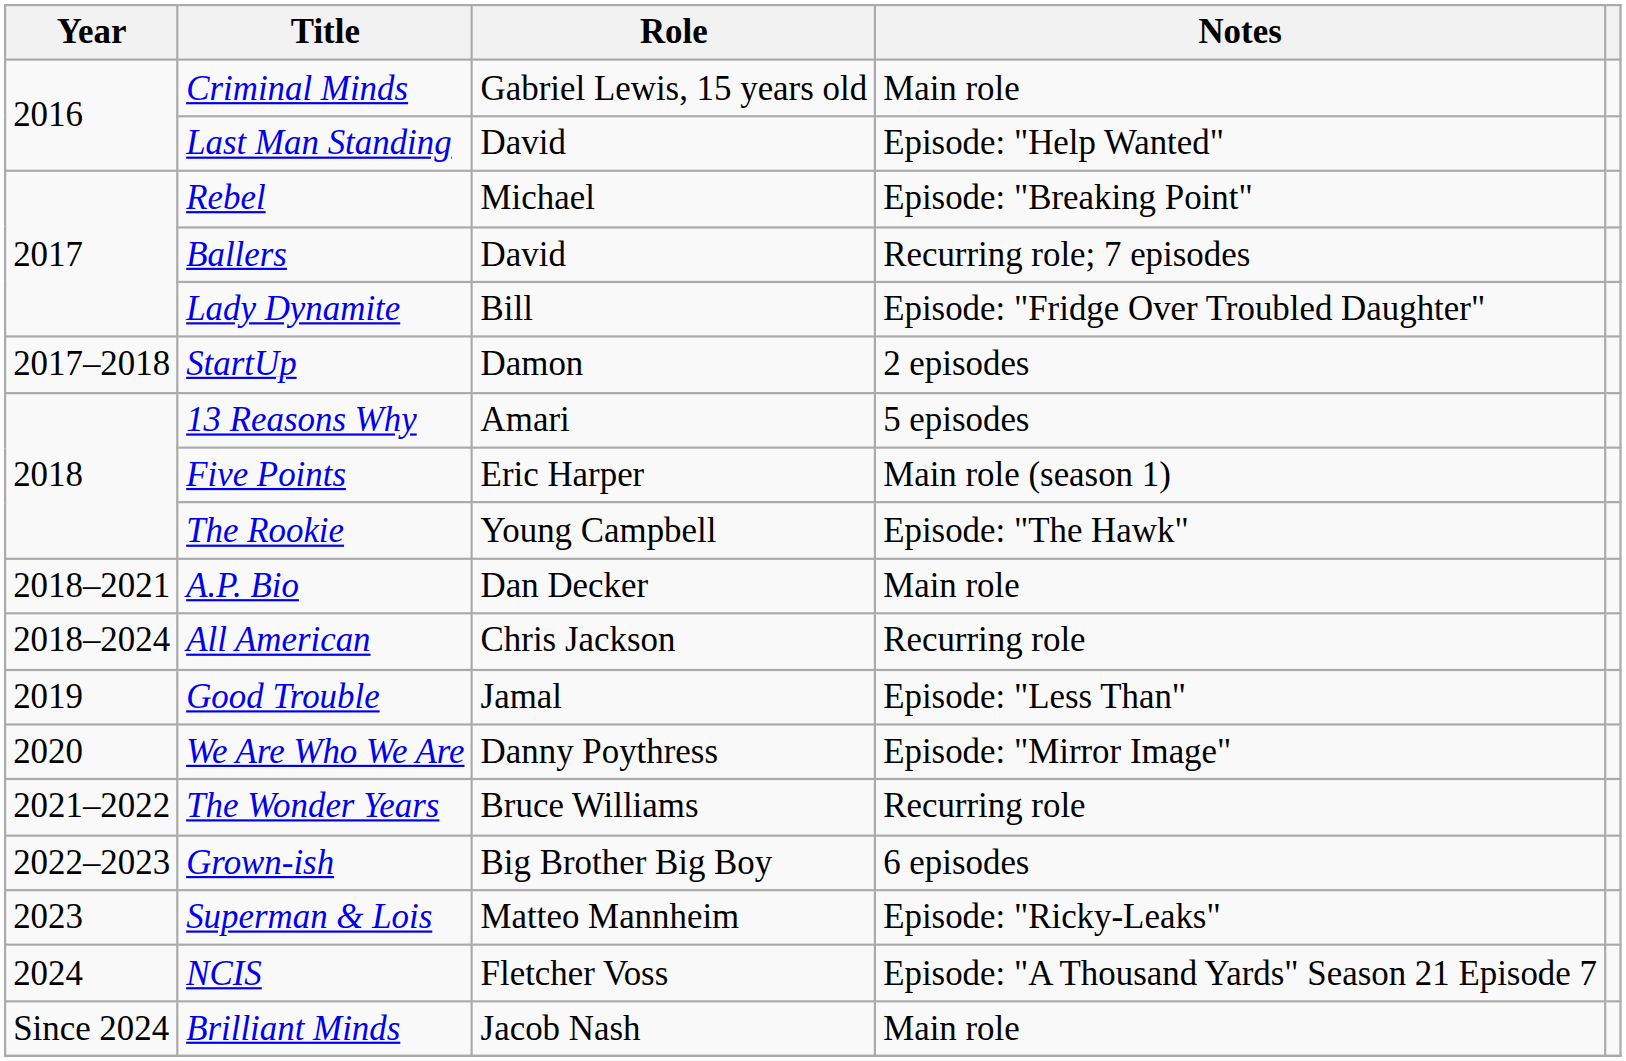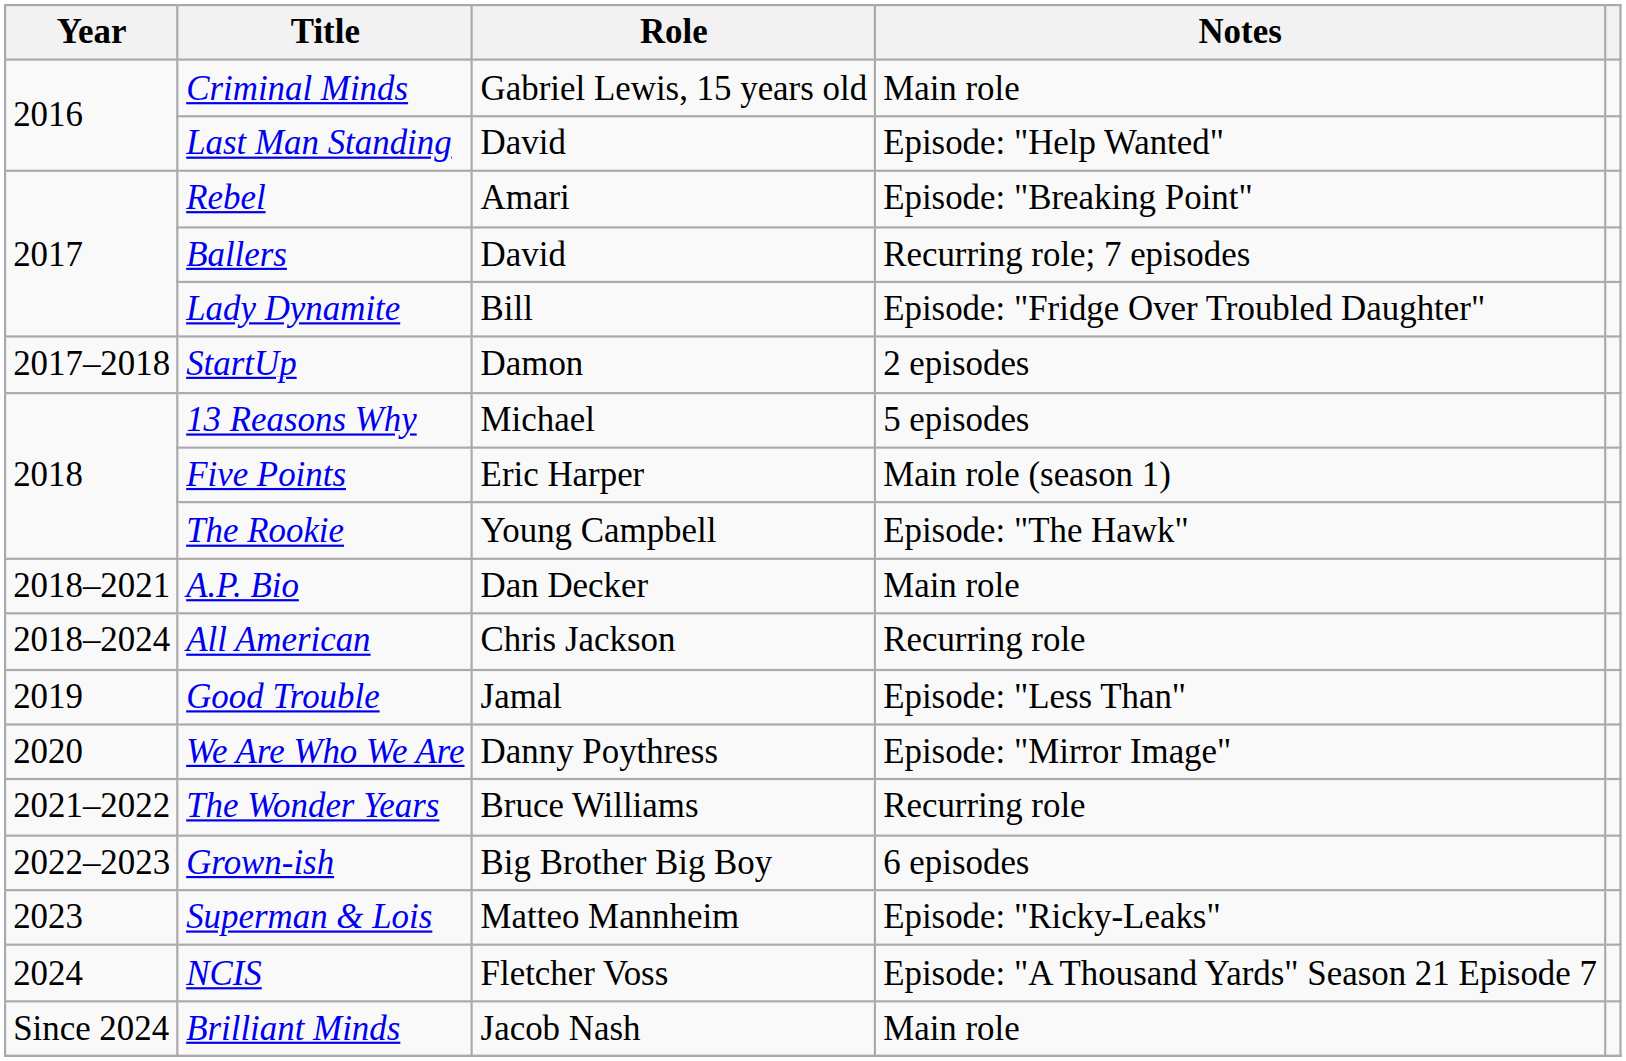Rebel | Role: Michael -> Amari
13 Reasons Why | Role: Amari -> Michael
